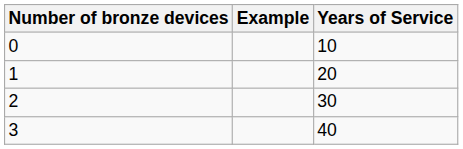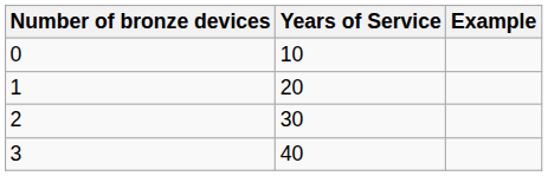columns swapped: Years of Service <-> Example
